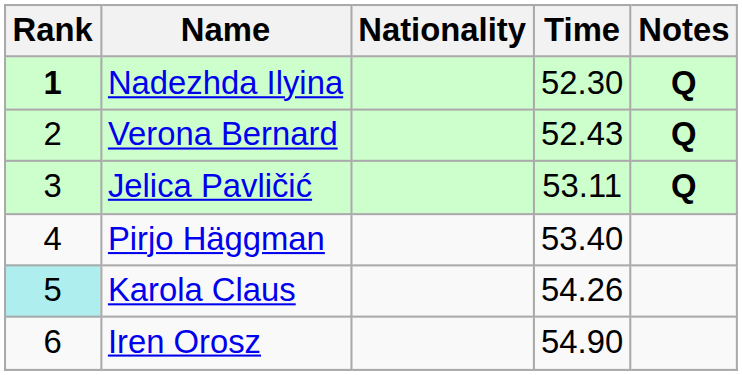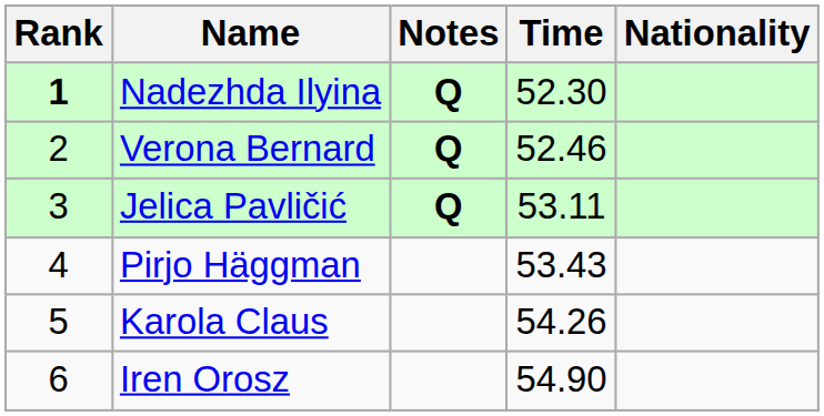columns swapped: Nationality <-> Notes
Verona Bernard | Time: 52.43 -> 52.46
Pirjo Häggman | Time: 53.40 -> 53.43
Karola Claus | Rank: paleturquoise background -> no background
